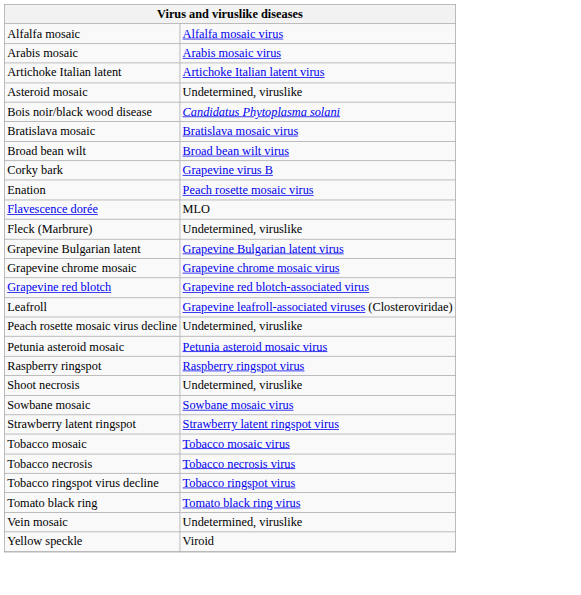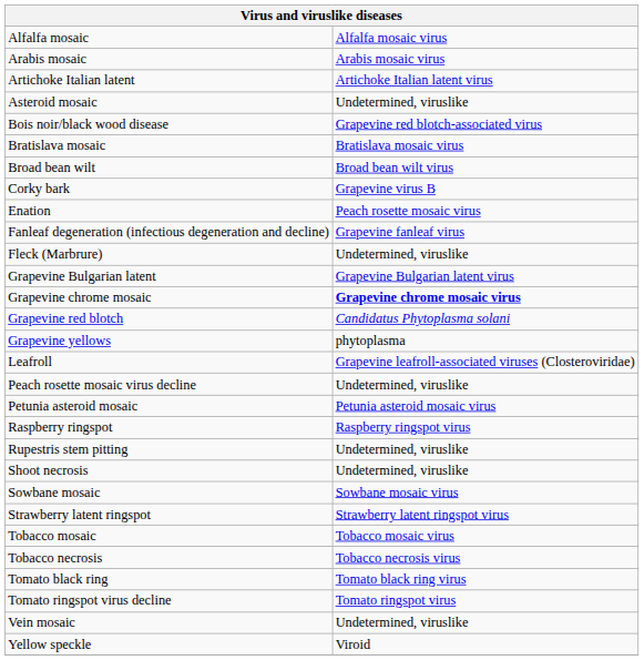Bois noir/black wood disease | column 2: Candidatus Phytoplasma solani -> Grapevine red blotch-associated virus
+ row: Fanleaf degeneration (infectious degeneration and decline) | Grapevine fanleaf virus
- row: Flavescence dorée | MLO
Grapevine chrome mosaic | column 2: normal -> bold
Grapevine red blotch | column 2: Grapevine red blotch-associated virus -> Candidatus Phytoplasma solani
+ row: Grapevine yellows | phytoplasma
+ row: Rupestris stem pitting | Undetermined, viruslike
- row: Tobacco ringspot virus decline | Tobacco ringspot virus
+ row: Tomato ringspot virus decline | Tomato ringspot virus
